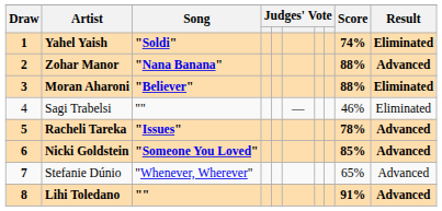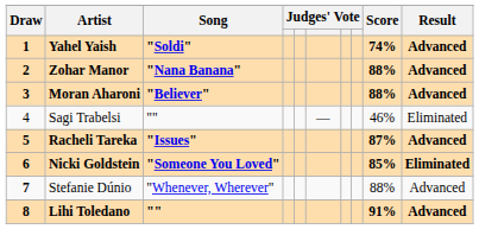Yahel Yaish | Result: Eliminated -> Advanced
Moran Aharoni | Result: Eliminated -> Advanced
Racheli Tareka | Score: 78% -> 87%
Nicki Goldstein | Result: Advanced -> Eliminated
Stefanie Dúnio | Score: 65% -> 88%
